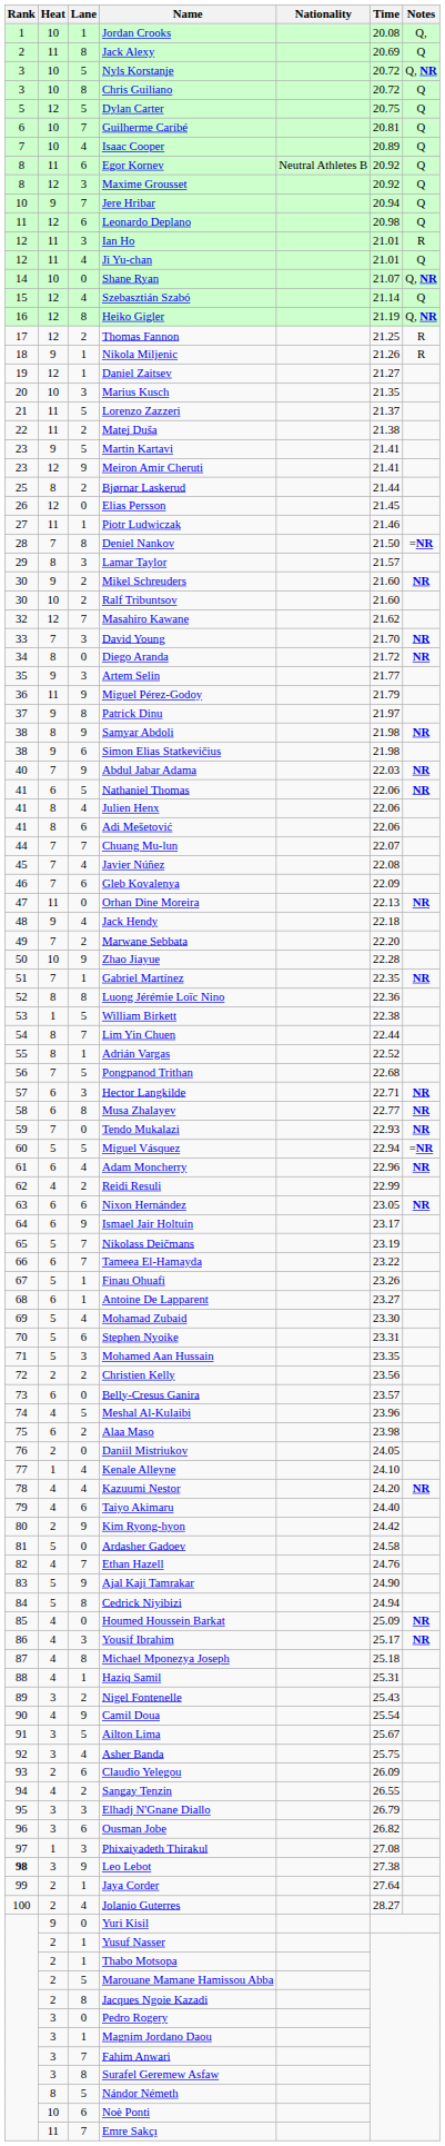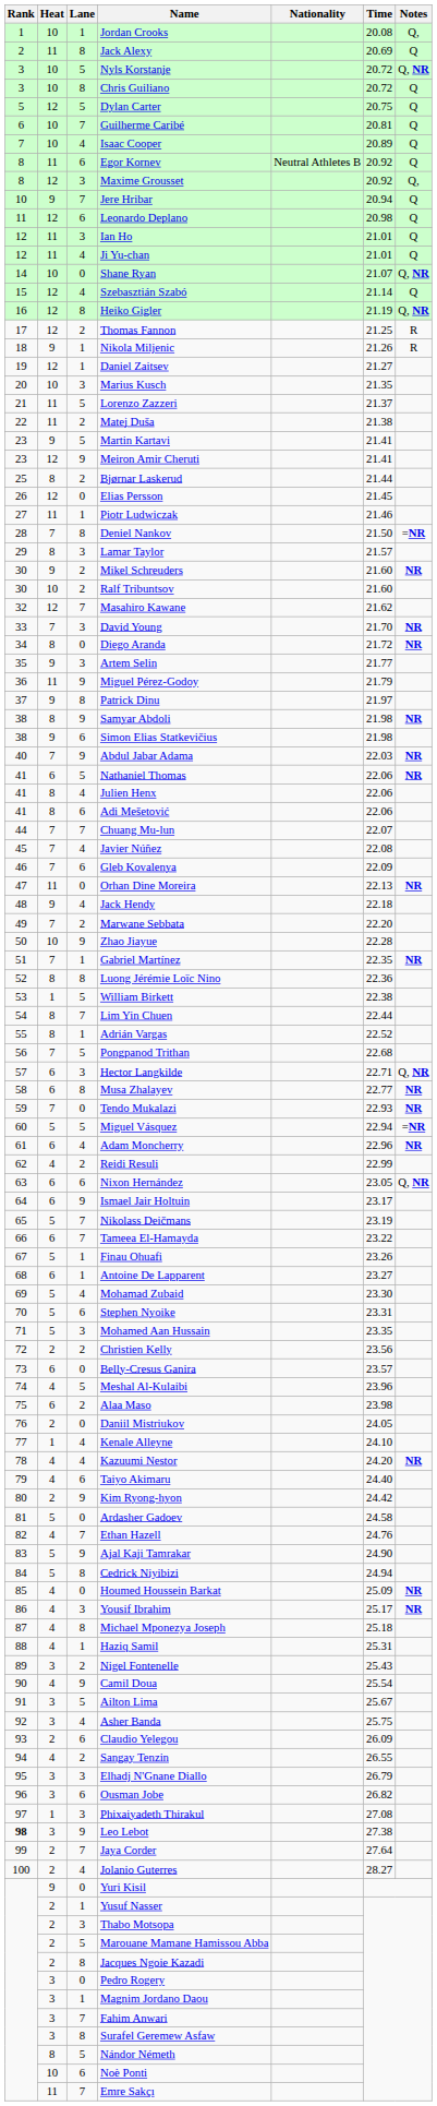Maxime Grousset | Notes: Q -> Q,
Ian Ho | Notes: R -> Q
Hector Langkilde | Notes: NR -> Q, NR
Nixon Hernández | Notes: NR -> Q, NR
Jaya Corder | Lane: 1 -> 7
Thabo Motsopa | Lane: 1 -> 3
